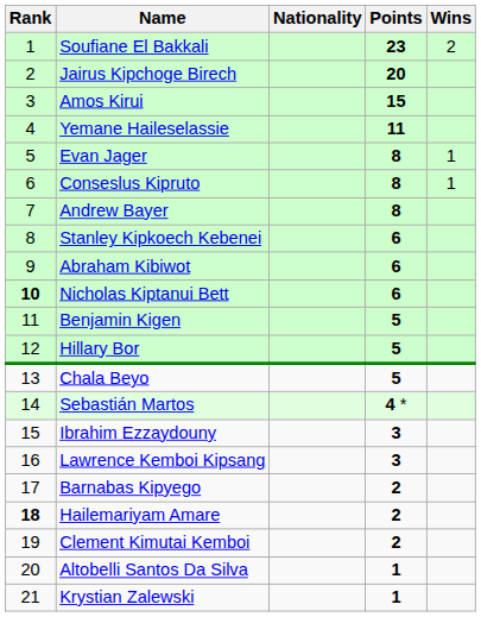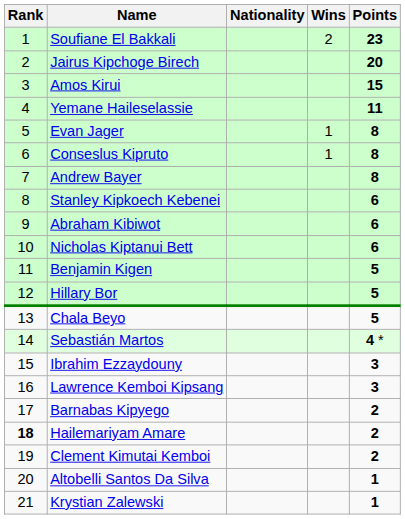columns swapped: Wins <-> Points
Nicholas Kiptanui Bett | Rank: bold -> normal
